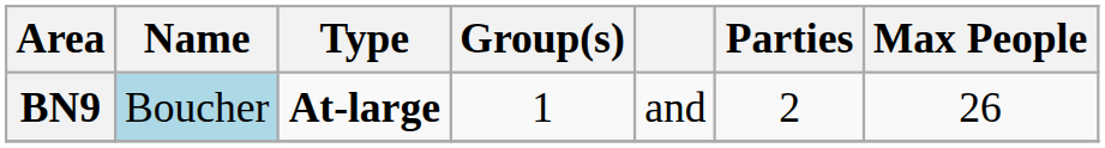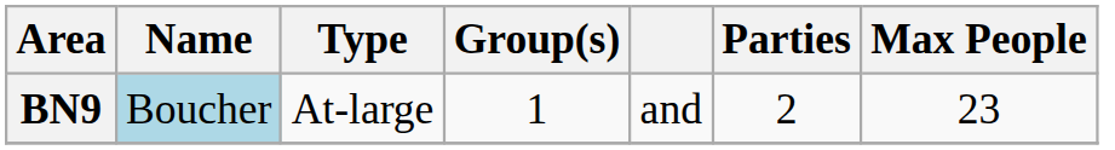BN9 | Type: bold -> normal
BN9 | Max People: 26 -> 23
